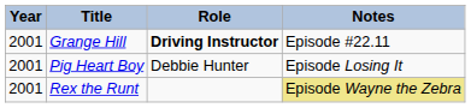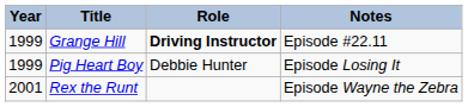Grange Hill | Year: 2001 -> 1999
Pig Heart Boy | Year: 2001 -> 1999
Rex the Runt | Notes: khaki background -> no background
